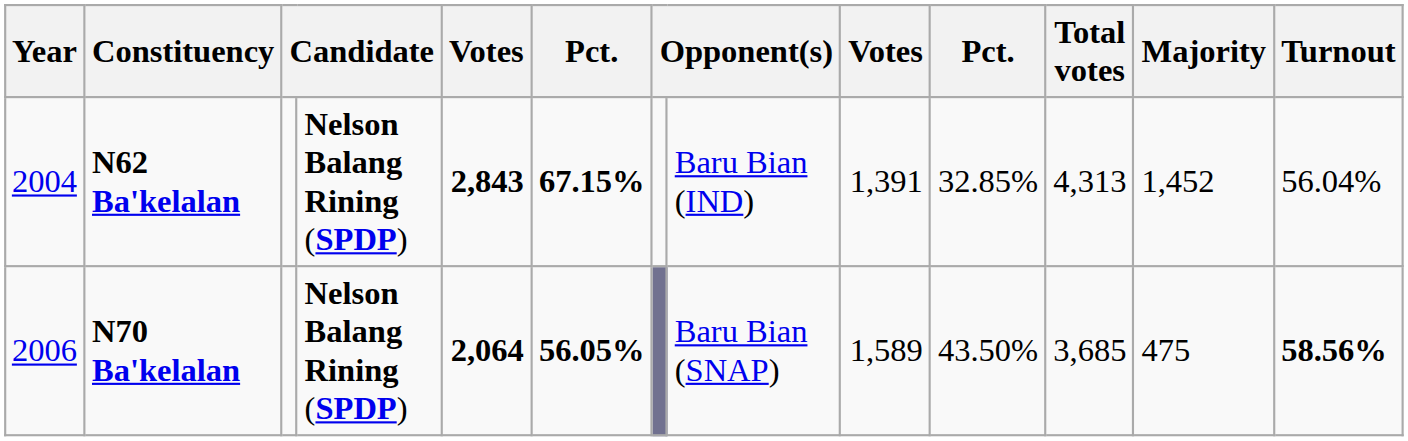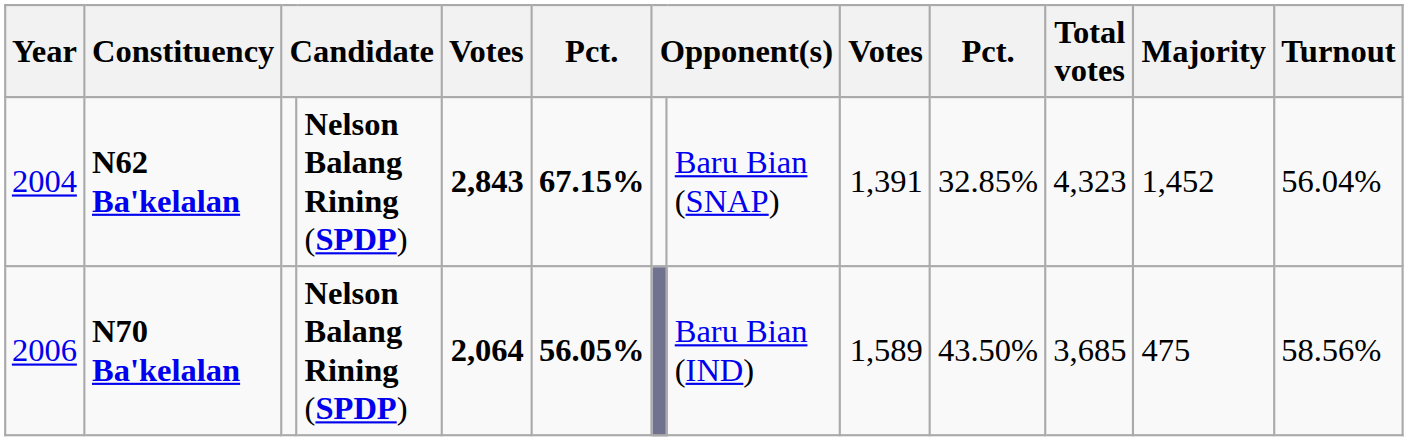N62 Ba'kelalan | column 8: Baru Bian (IND) -> Baru Bian (SNAP)
N62 Ba'kelalan | Total votes: 4,313 -> 4,323
N70 Ba'kelalan | column 8: Baru Bian (SNAP) -> Baru Bian (IND)
N70 Ba'kelalan | Turnout: bold -> normal
